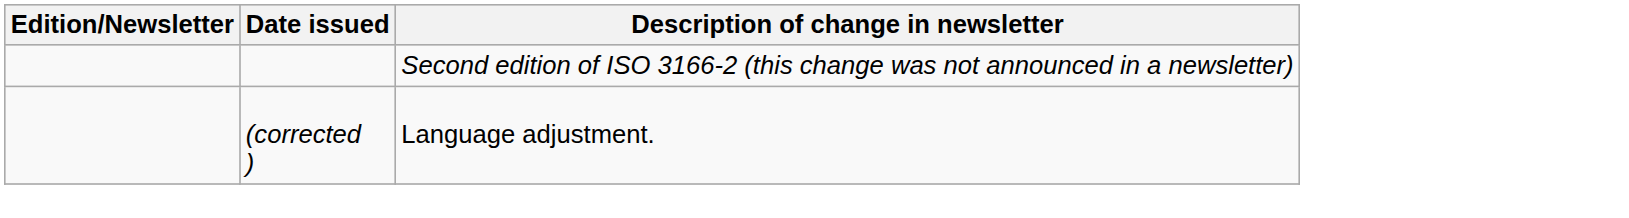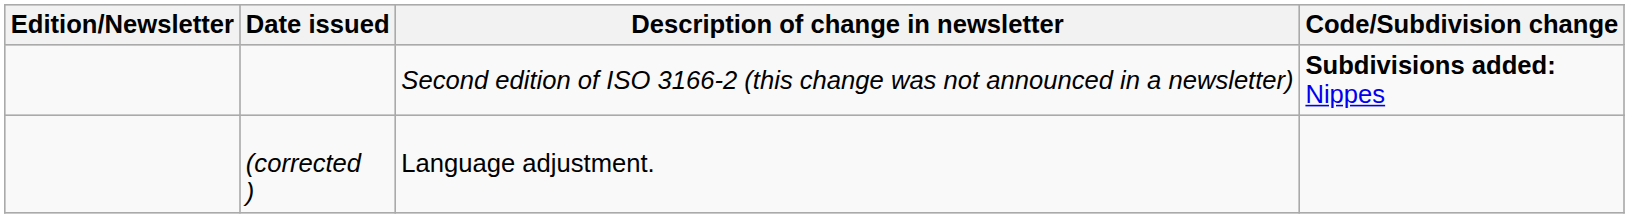+ column: Code/Subdivision change | Subdivisions added: Nippes
